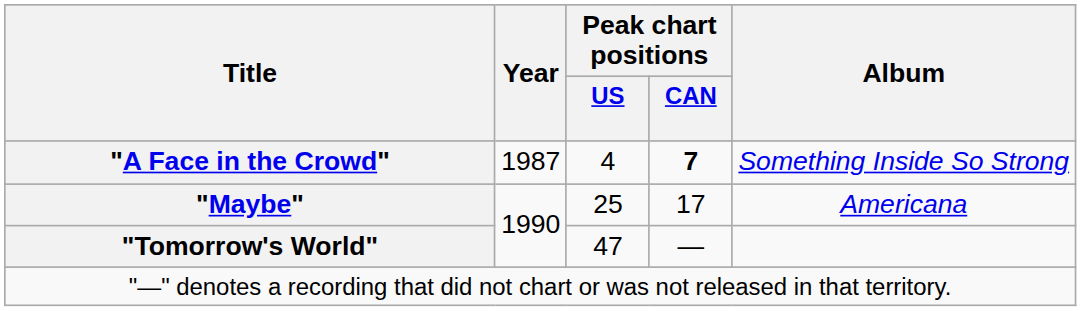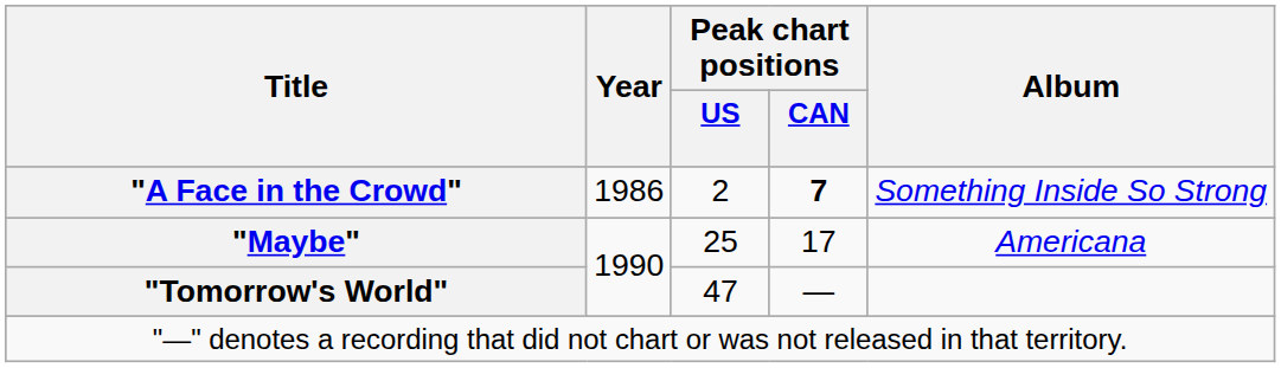"A Face in the Crowd" | Year: 1987 -> 1986
"A Face in the Crowd" | Peak chart positions / US: 4 -> 2
